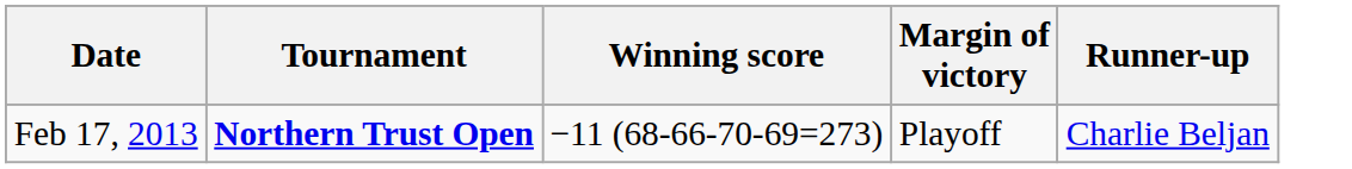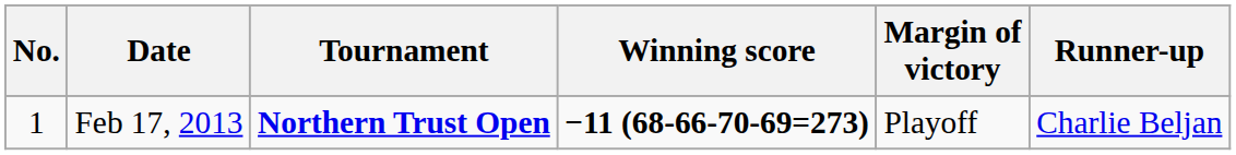+ column: No. | 1
Feb 17, 2013 | Winning score: normal -> bold
